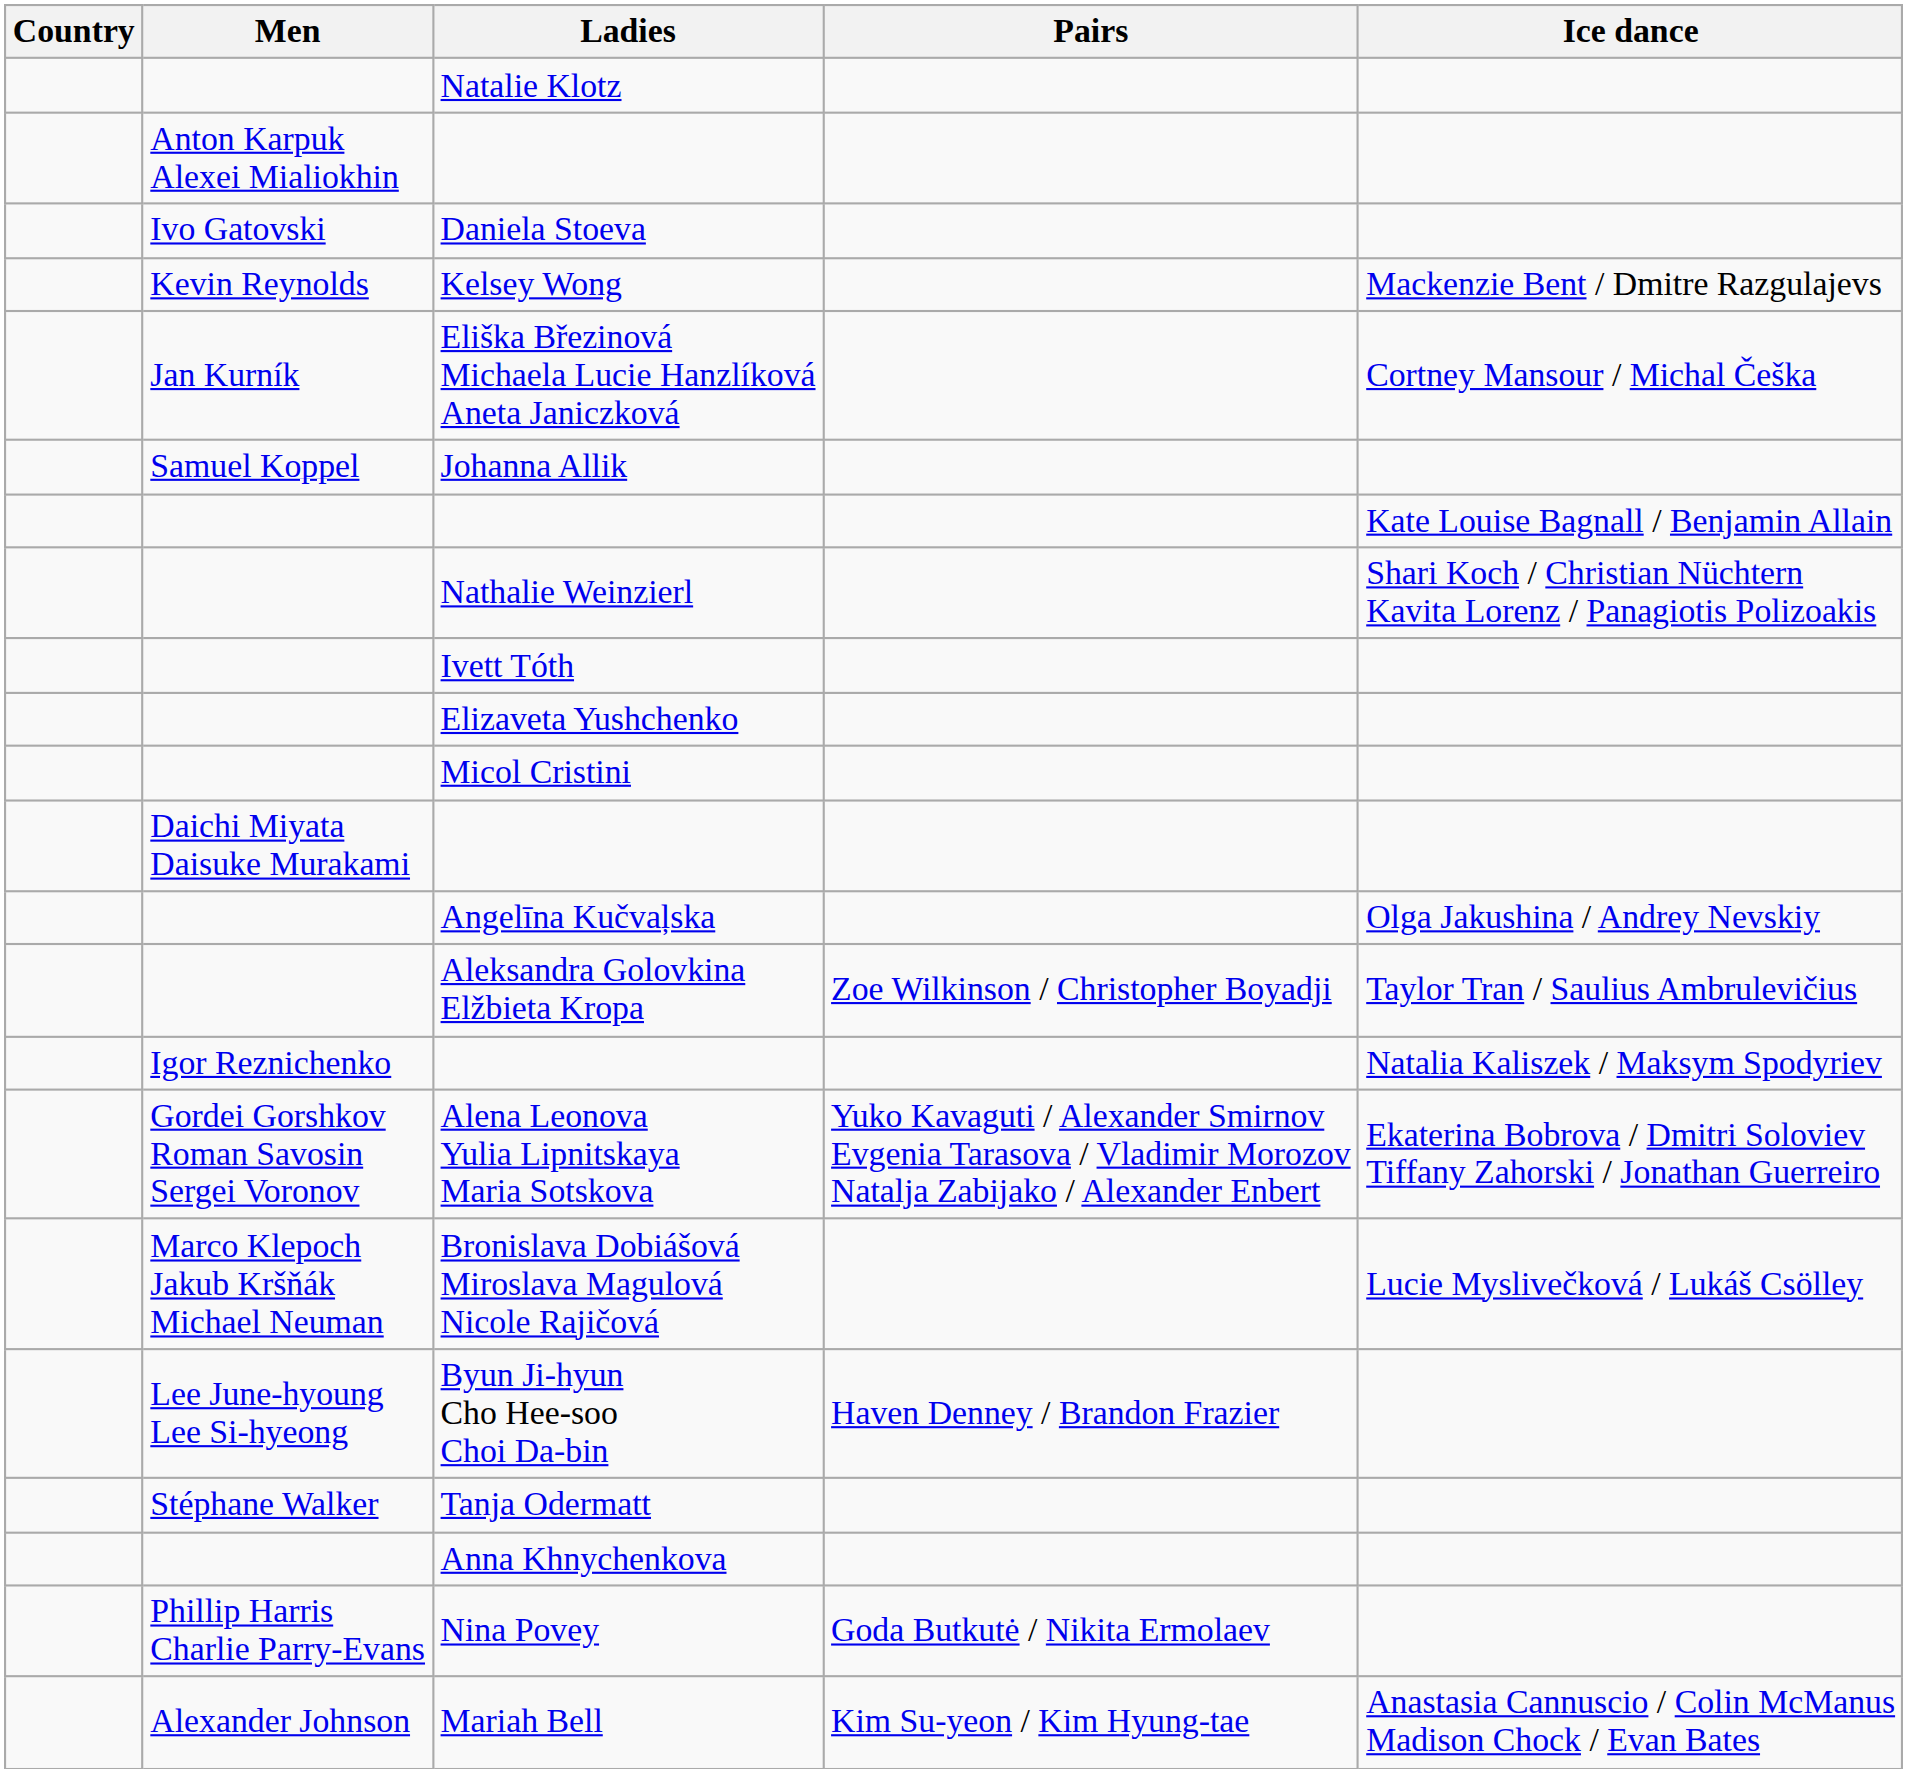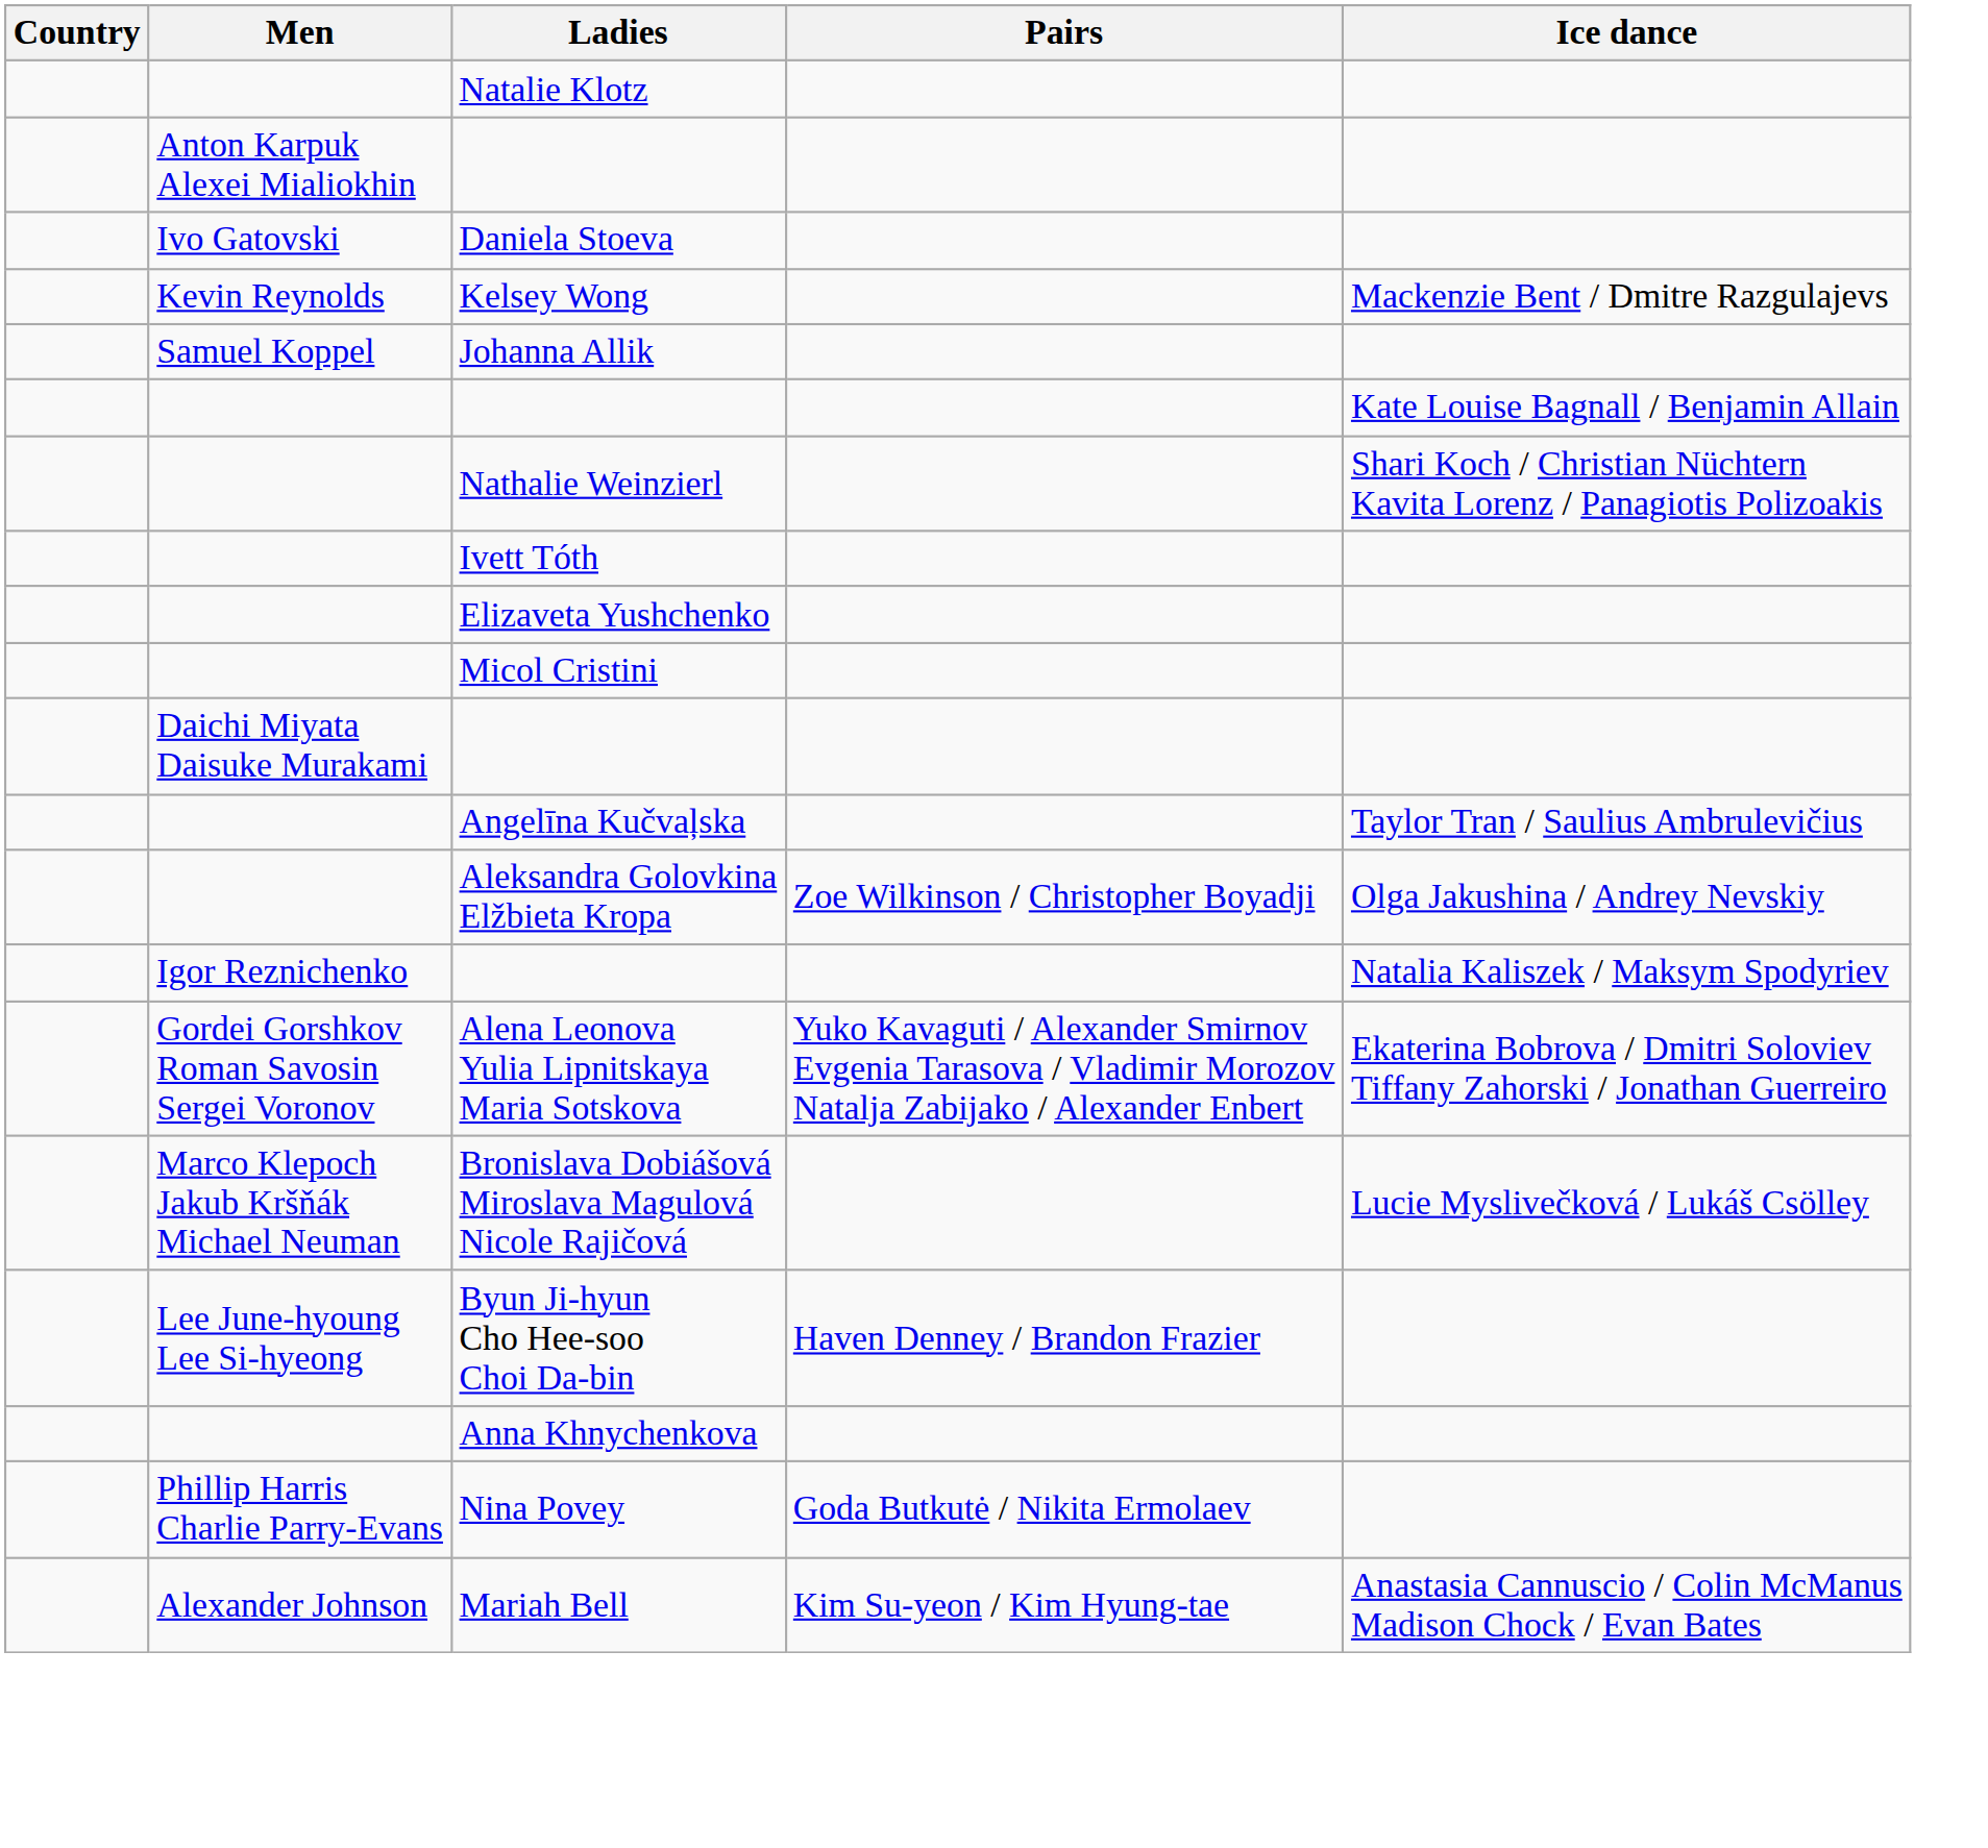- row: Jan Kurník | Eliška Březinová Michaela Lucie Hanzlíková Aneta Janiczková | Cortney Mansour / Michal Češka
Angelīna Kučvaļska | Ice dance: Olga Jakushina / Andrey Nevskiy -> Taylor Tran / Saulius Ambrulevičius
Aleksandra Golovkina Elžbieta Kropa | Ice dance: Taylor Tran / Saulius Ambrulevičius -> Olga Jakushina / Andrey Nevskiy
- row: Stéphane Walker | Tanja Odermatt
